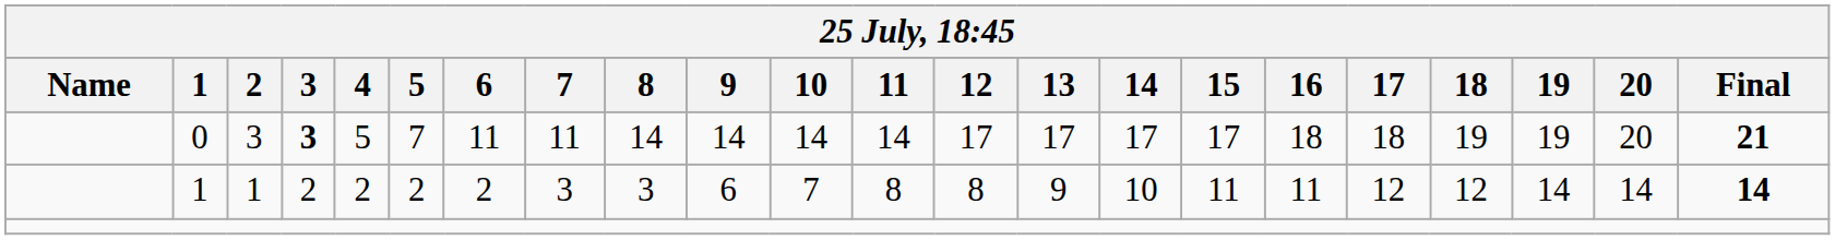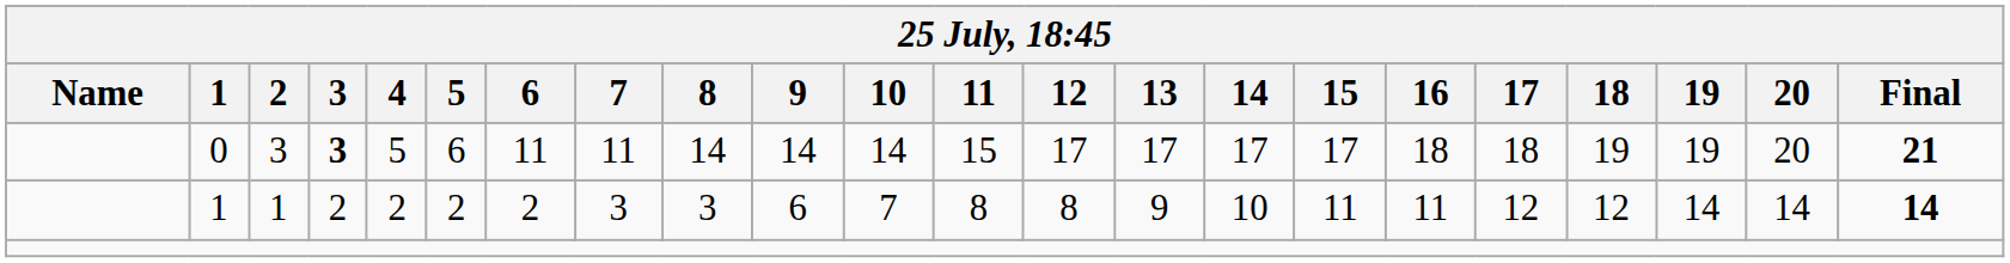0 | 5: 7 -> 6
0 | 11: 14 -> 15
